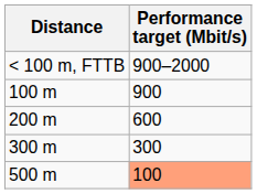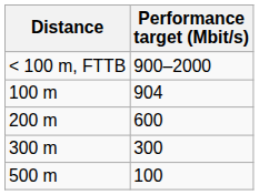100 m | Performance target (Mbit/s): 900 -> 904
500 m | Performance target (Mbit/s): lightsalmon background -> no background
